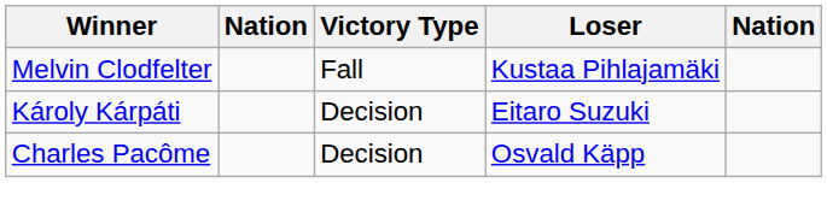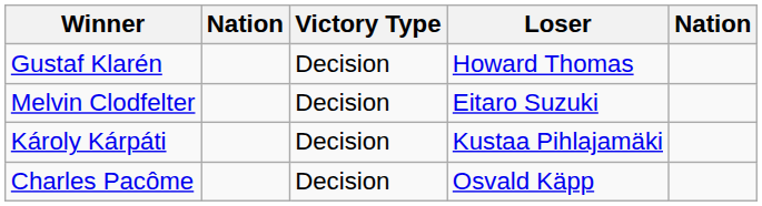+ row: Gustaf Klarén | Decision | Howard Thomas
Melvin Clodfelter | Victory Type: Fall -> Decision
Melvin Clodfelter | Loser: Kustaa Pihlajamäki -> Eitaro Suzuki
Károly Kárpáti | Loser: Eitaro Suzuki -> Kustaa Pihlajamäki
